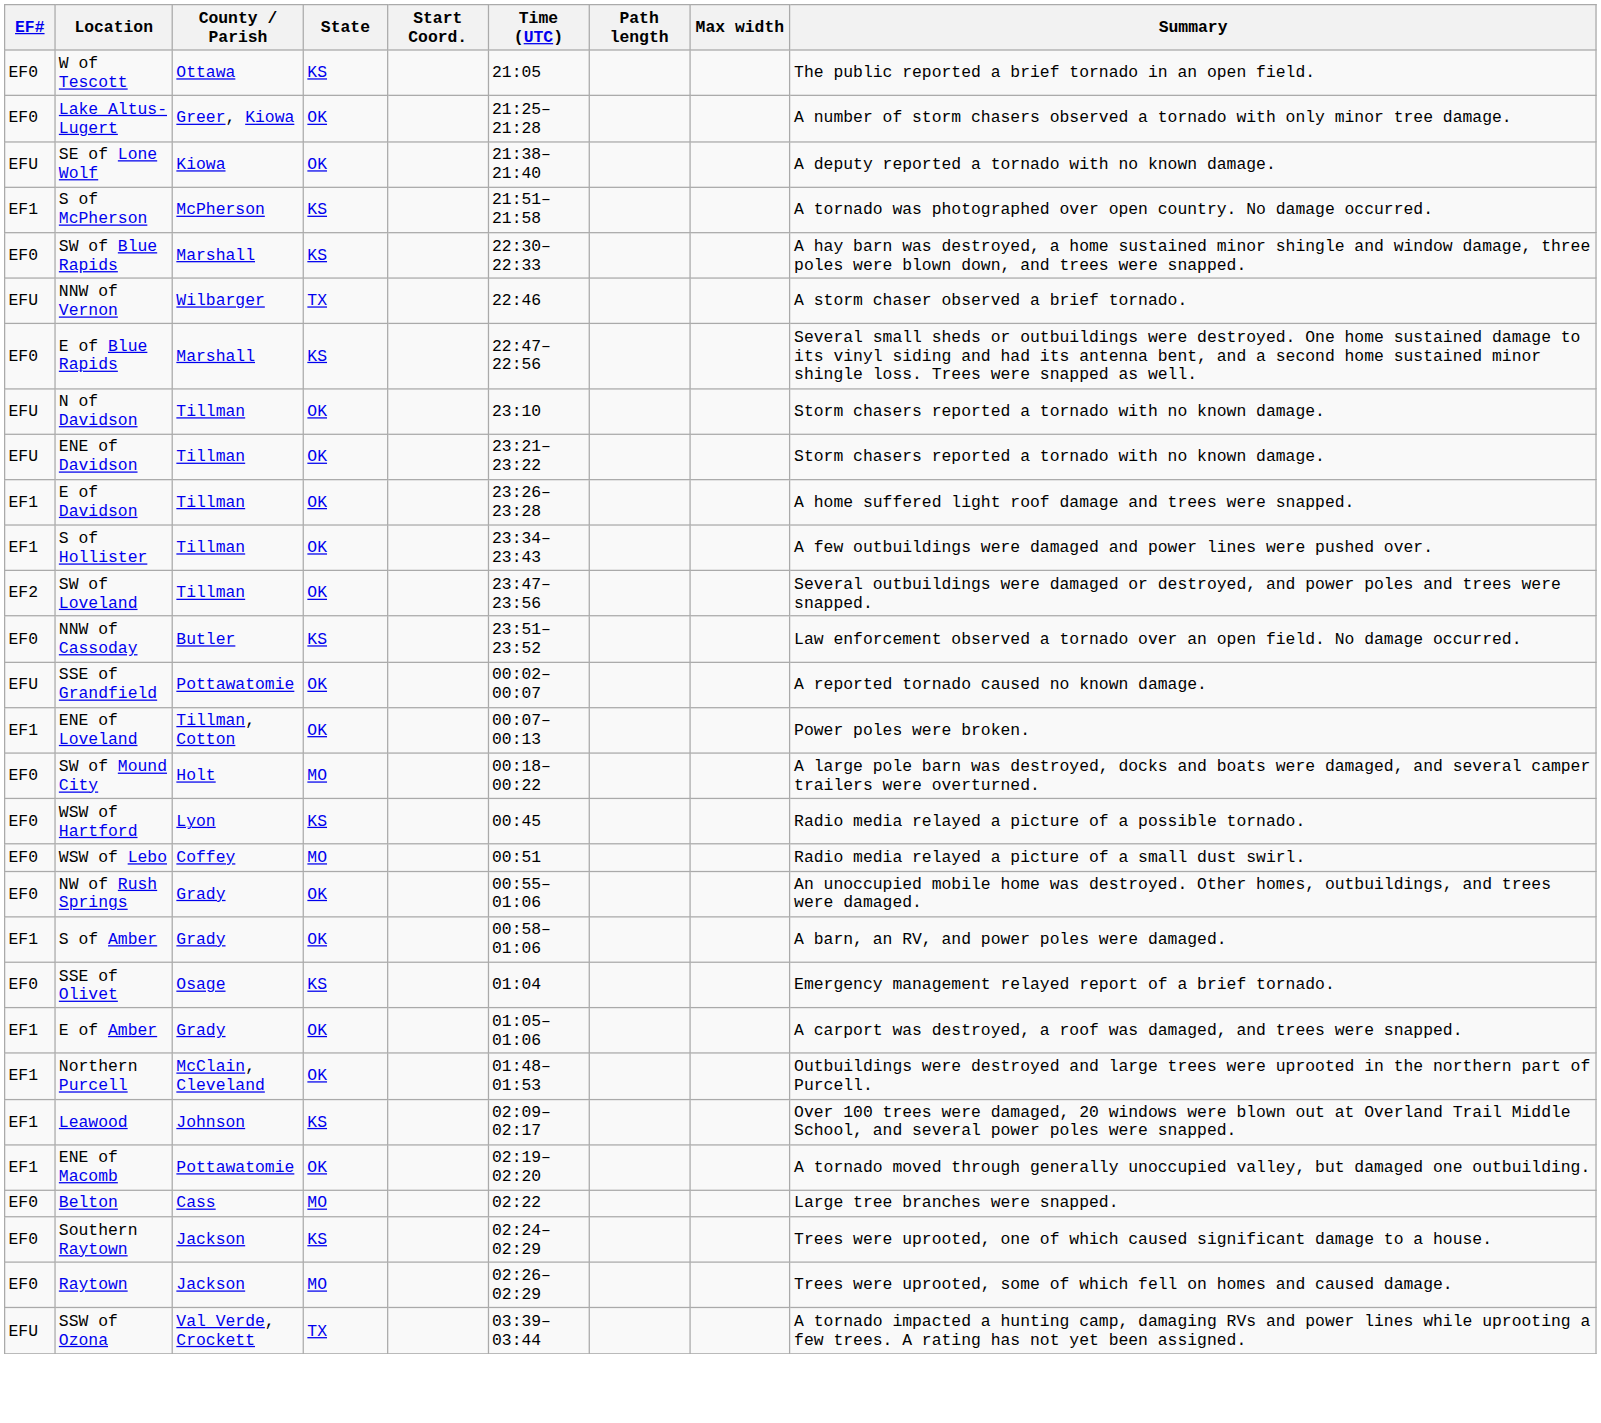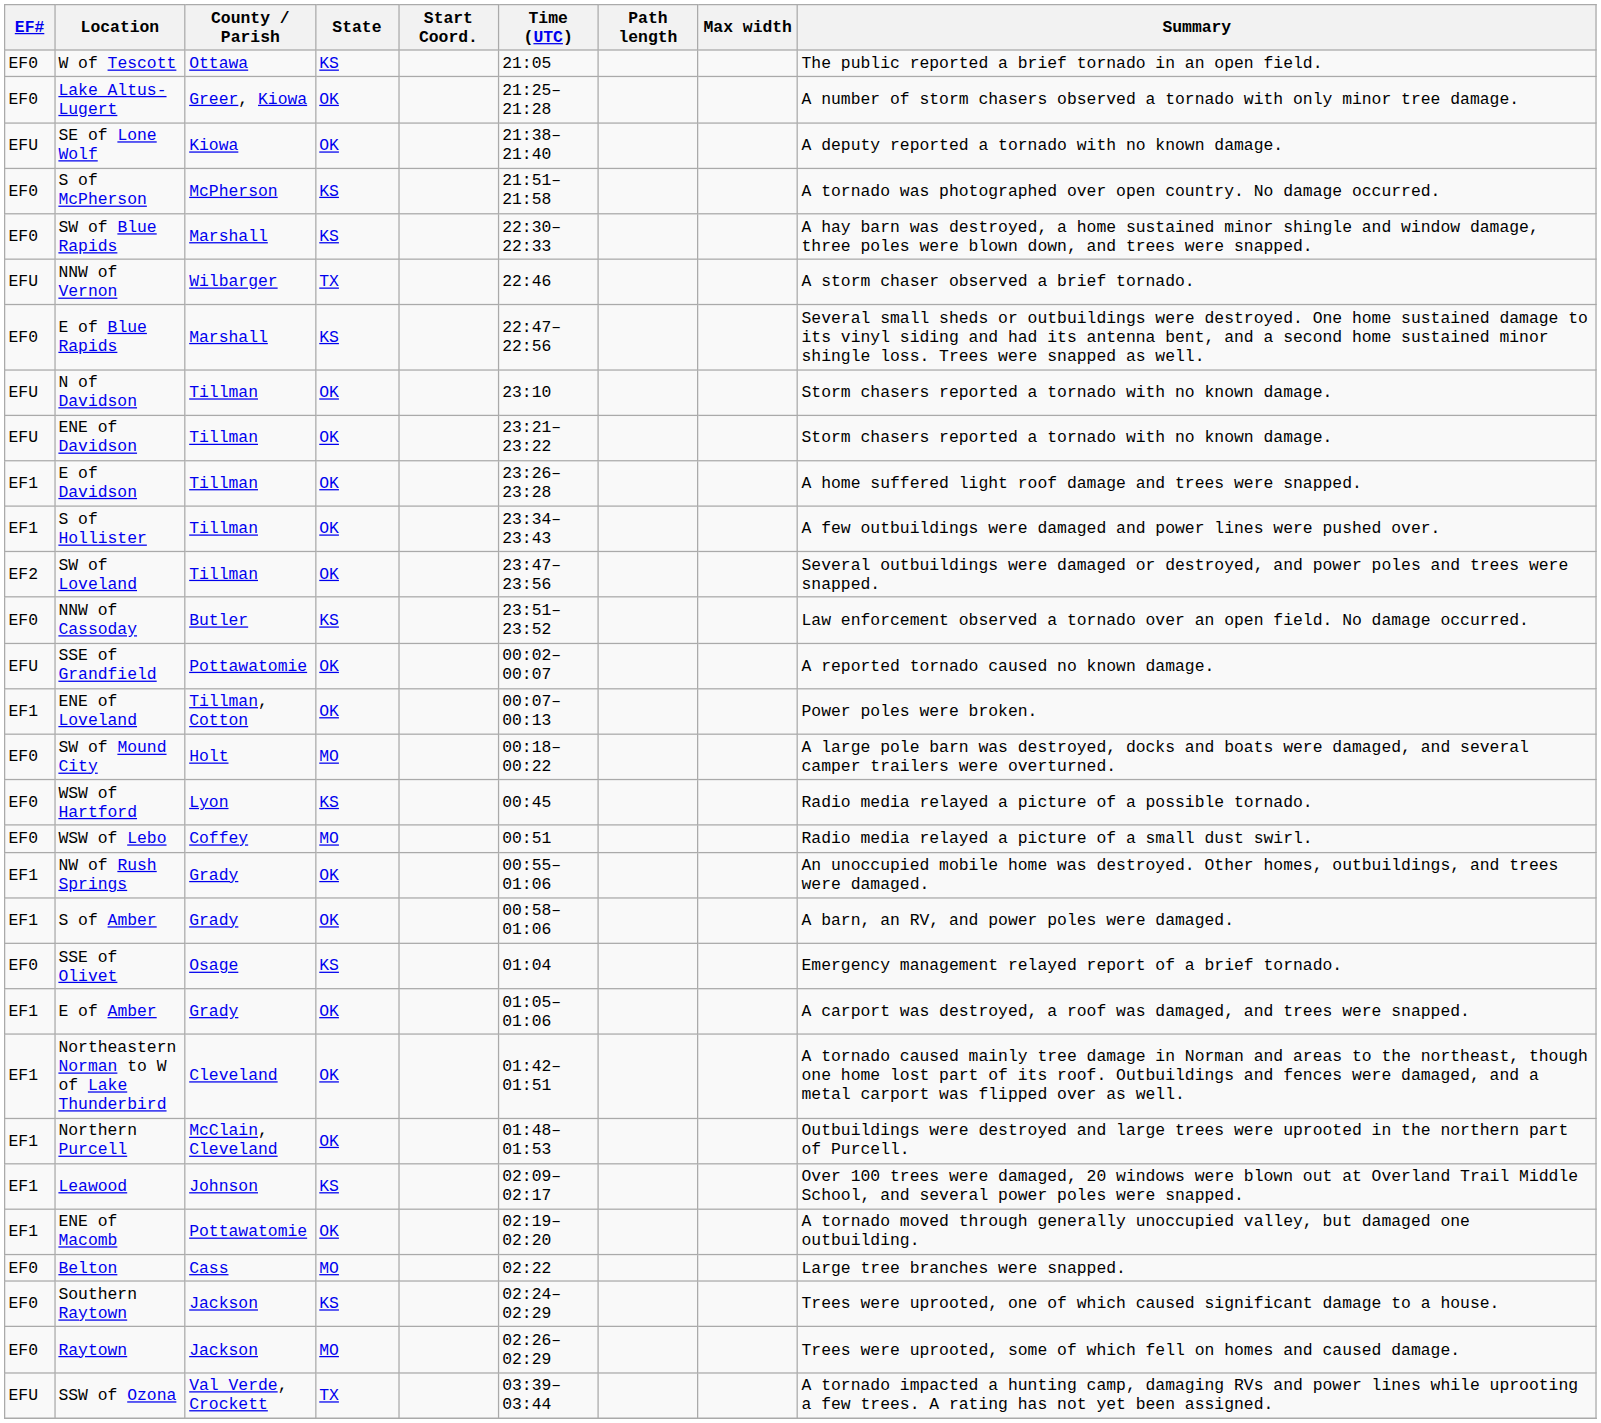S of McPherson | EF#: EF1 -> EF0
NW of Rush Springs | EF#: EF0 -> EF1
+ row: EF1 | Northeastern Norman to W of Lake Thunderbird | Cleveland | OK | 01:42–01:51 | A tornado caused mainly tree damage in Norman and areas to the northeast, though one home lost part of its roof. Outbuildings and fences were damaged, and a metal carport was flipped over as well.
